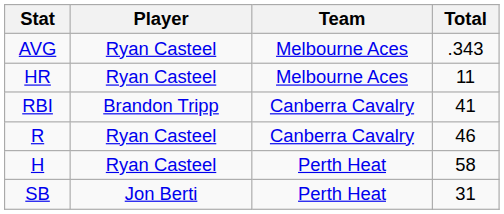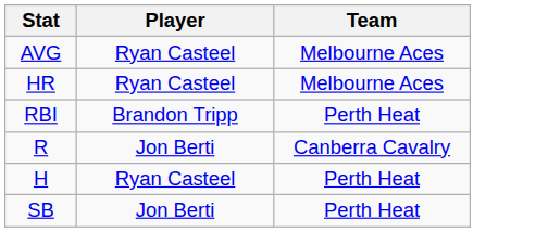- column: Total | .343 | 11 | 41 | 46 | 58 | 31
RBI | Team: Canberra Cavalry -> Perth Heat
R | Player: Ryan Casteel -> Jon Berti
